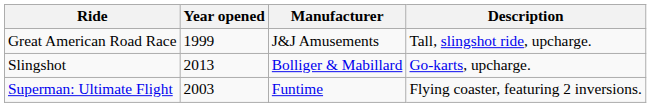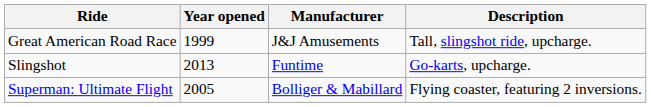Slingshot | Manufacturer: Bolliger & Mabillard -> Funtime
Superman: Ultimate Flight | Year opened: 2003 -> 2005
Superman: Ultimate Flight | Manufacturer: Funtime -> Bolliger & Mabillard
